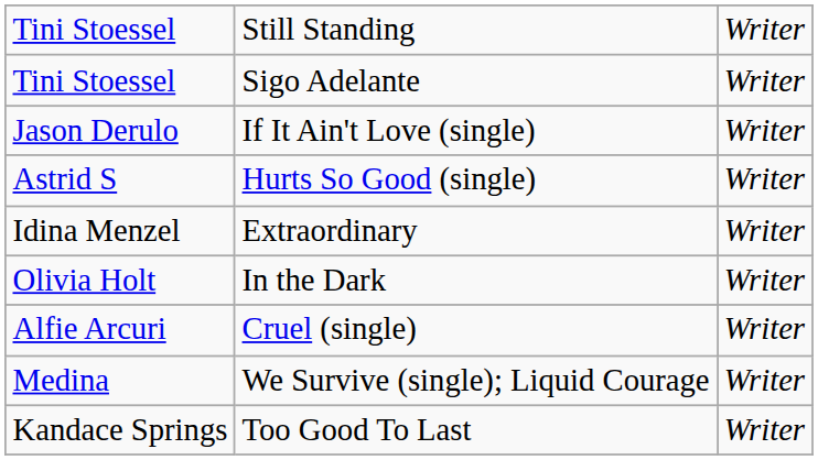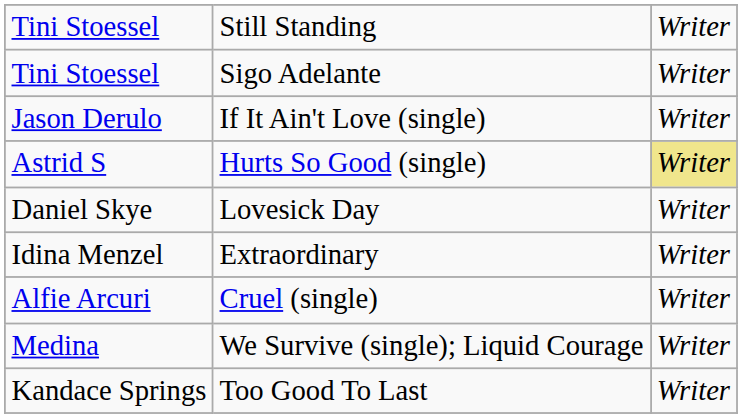Astrid S | column 3: no background -> khaki background
+ row: Daniel Skye | Lovesick Day | Writer
- row: Olivia Holt | In the Dark | Writer
